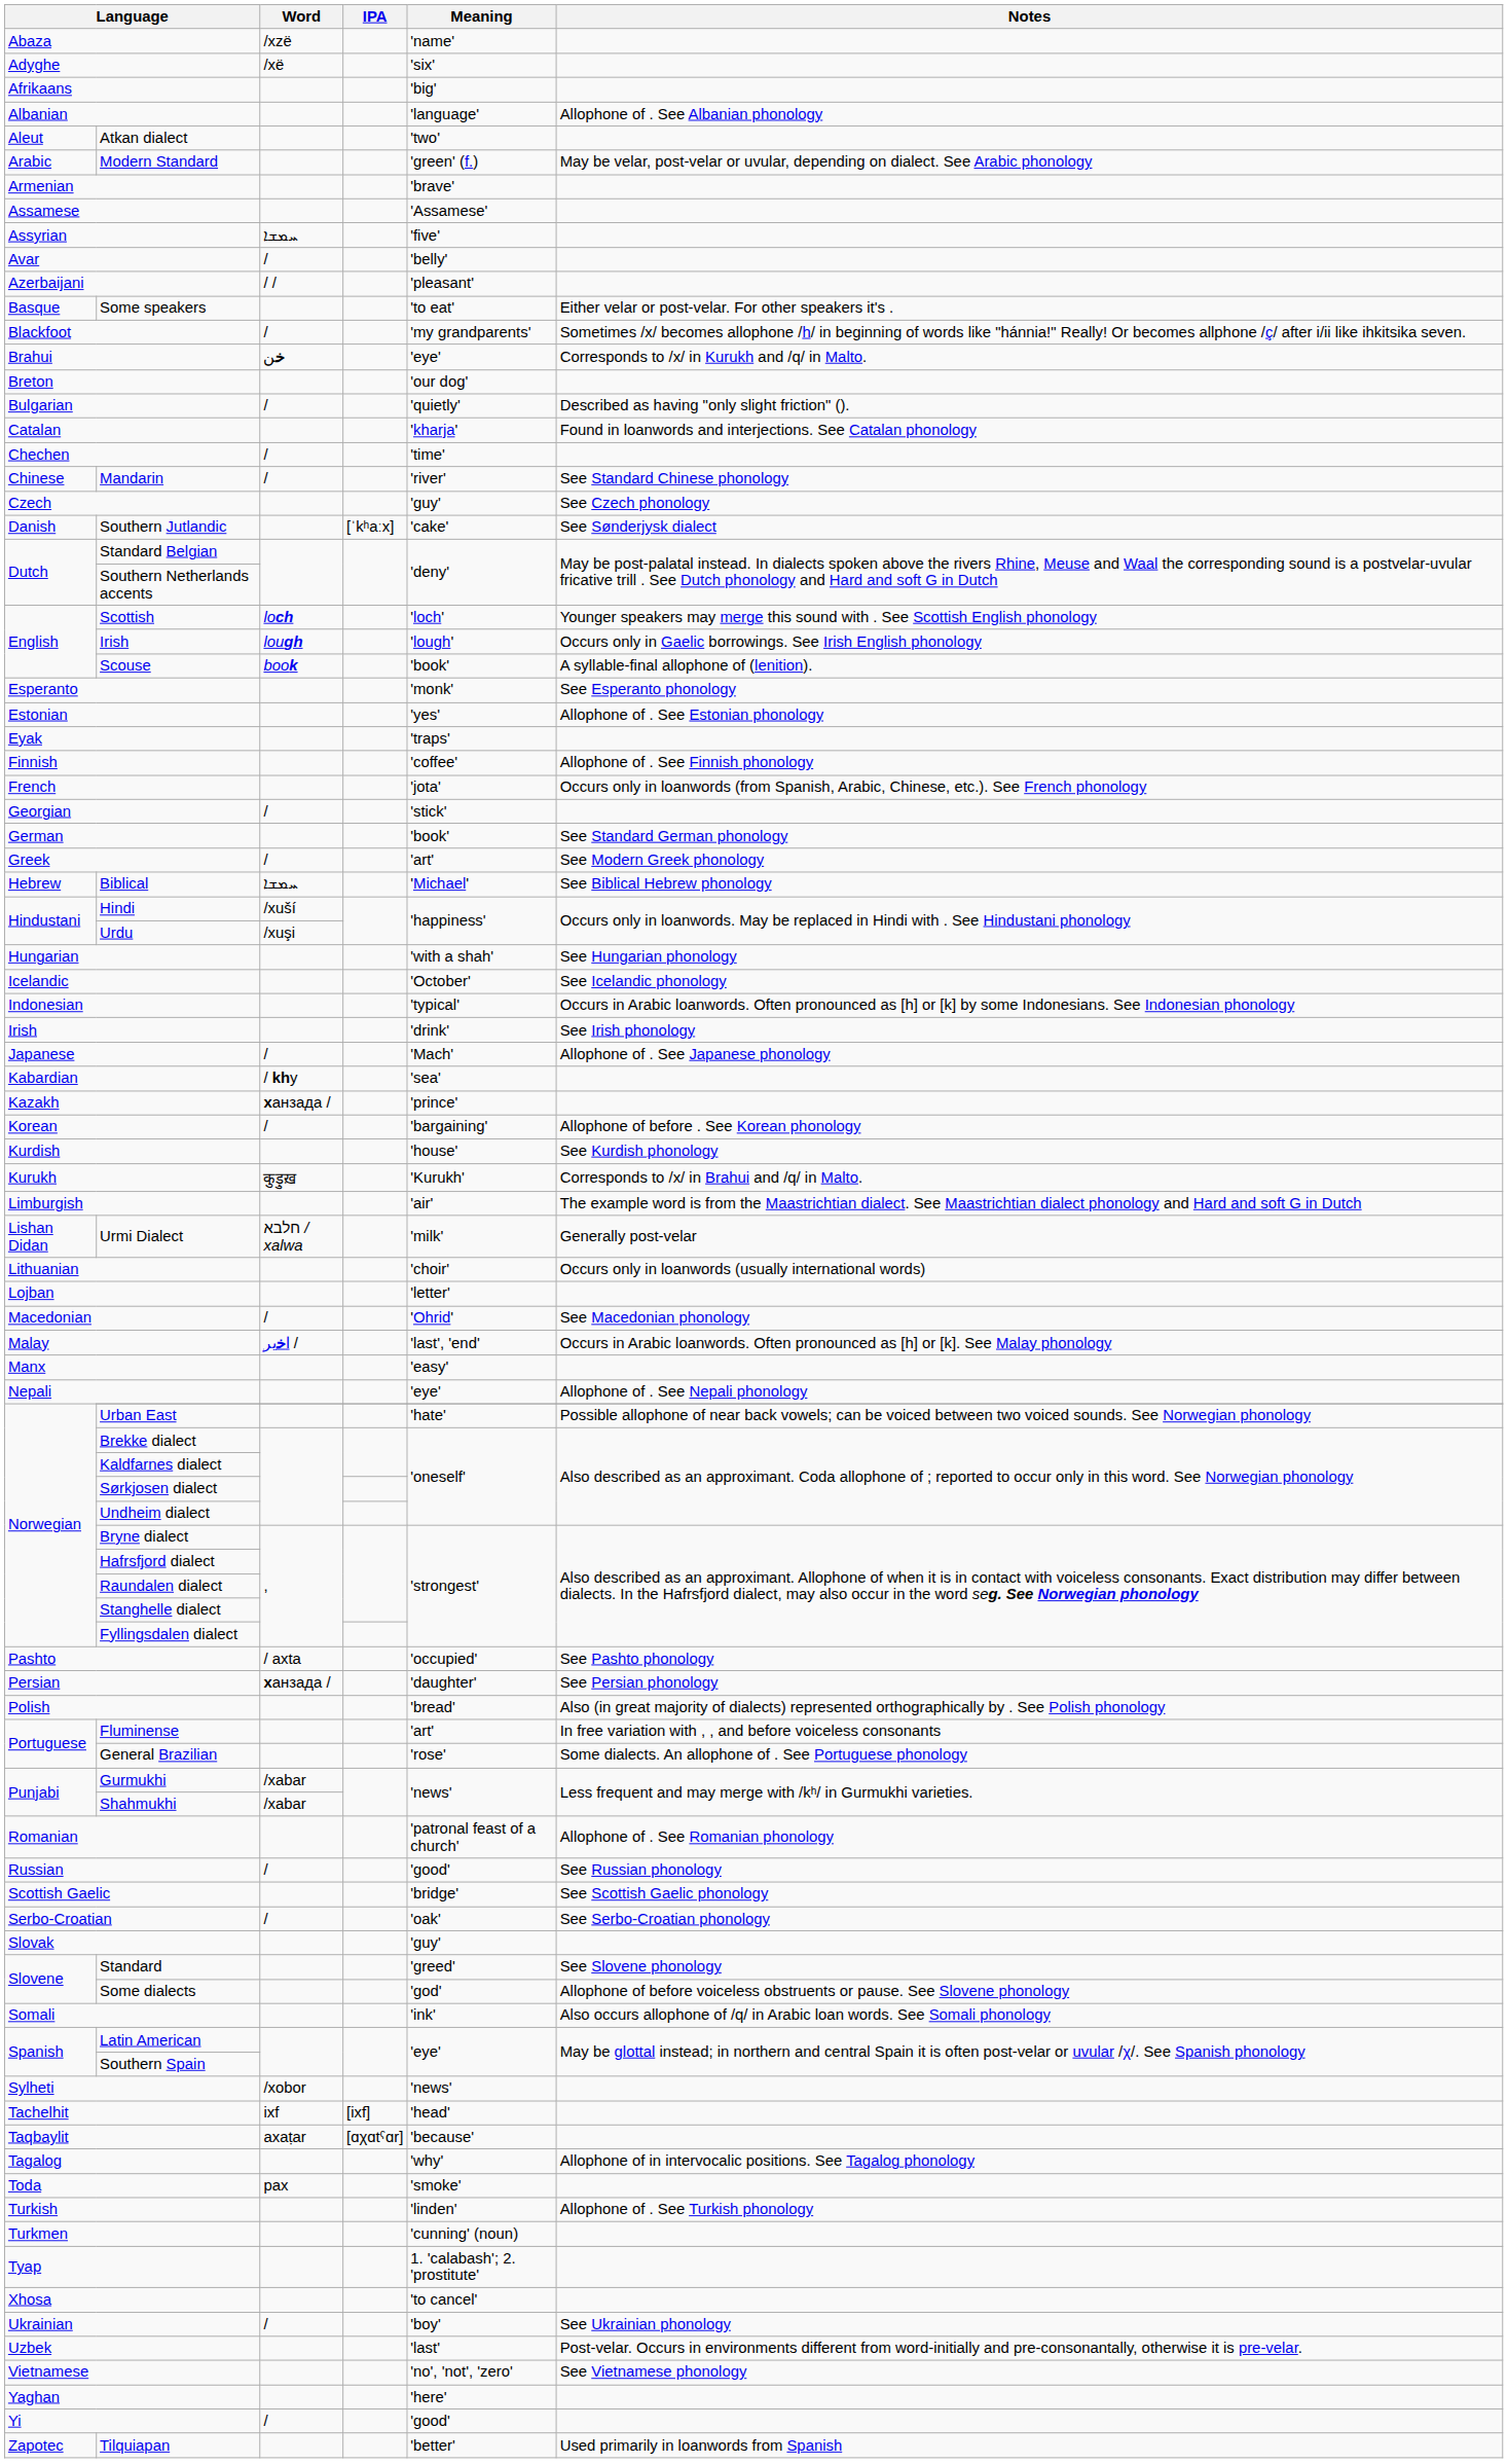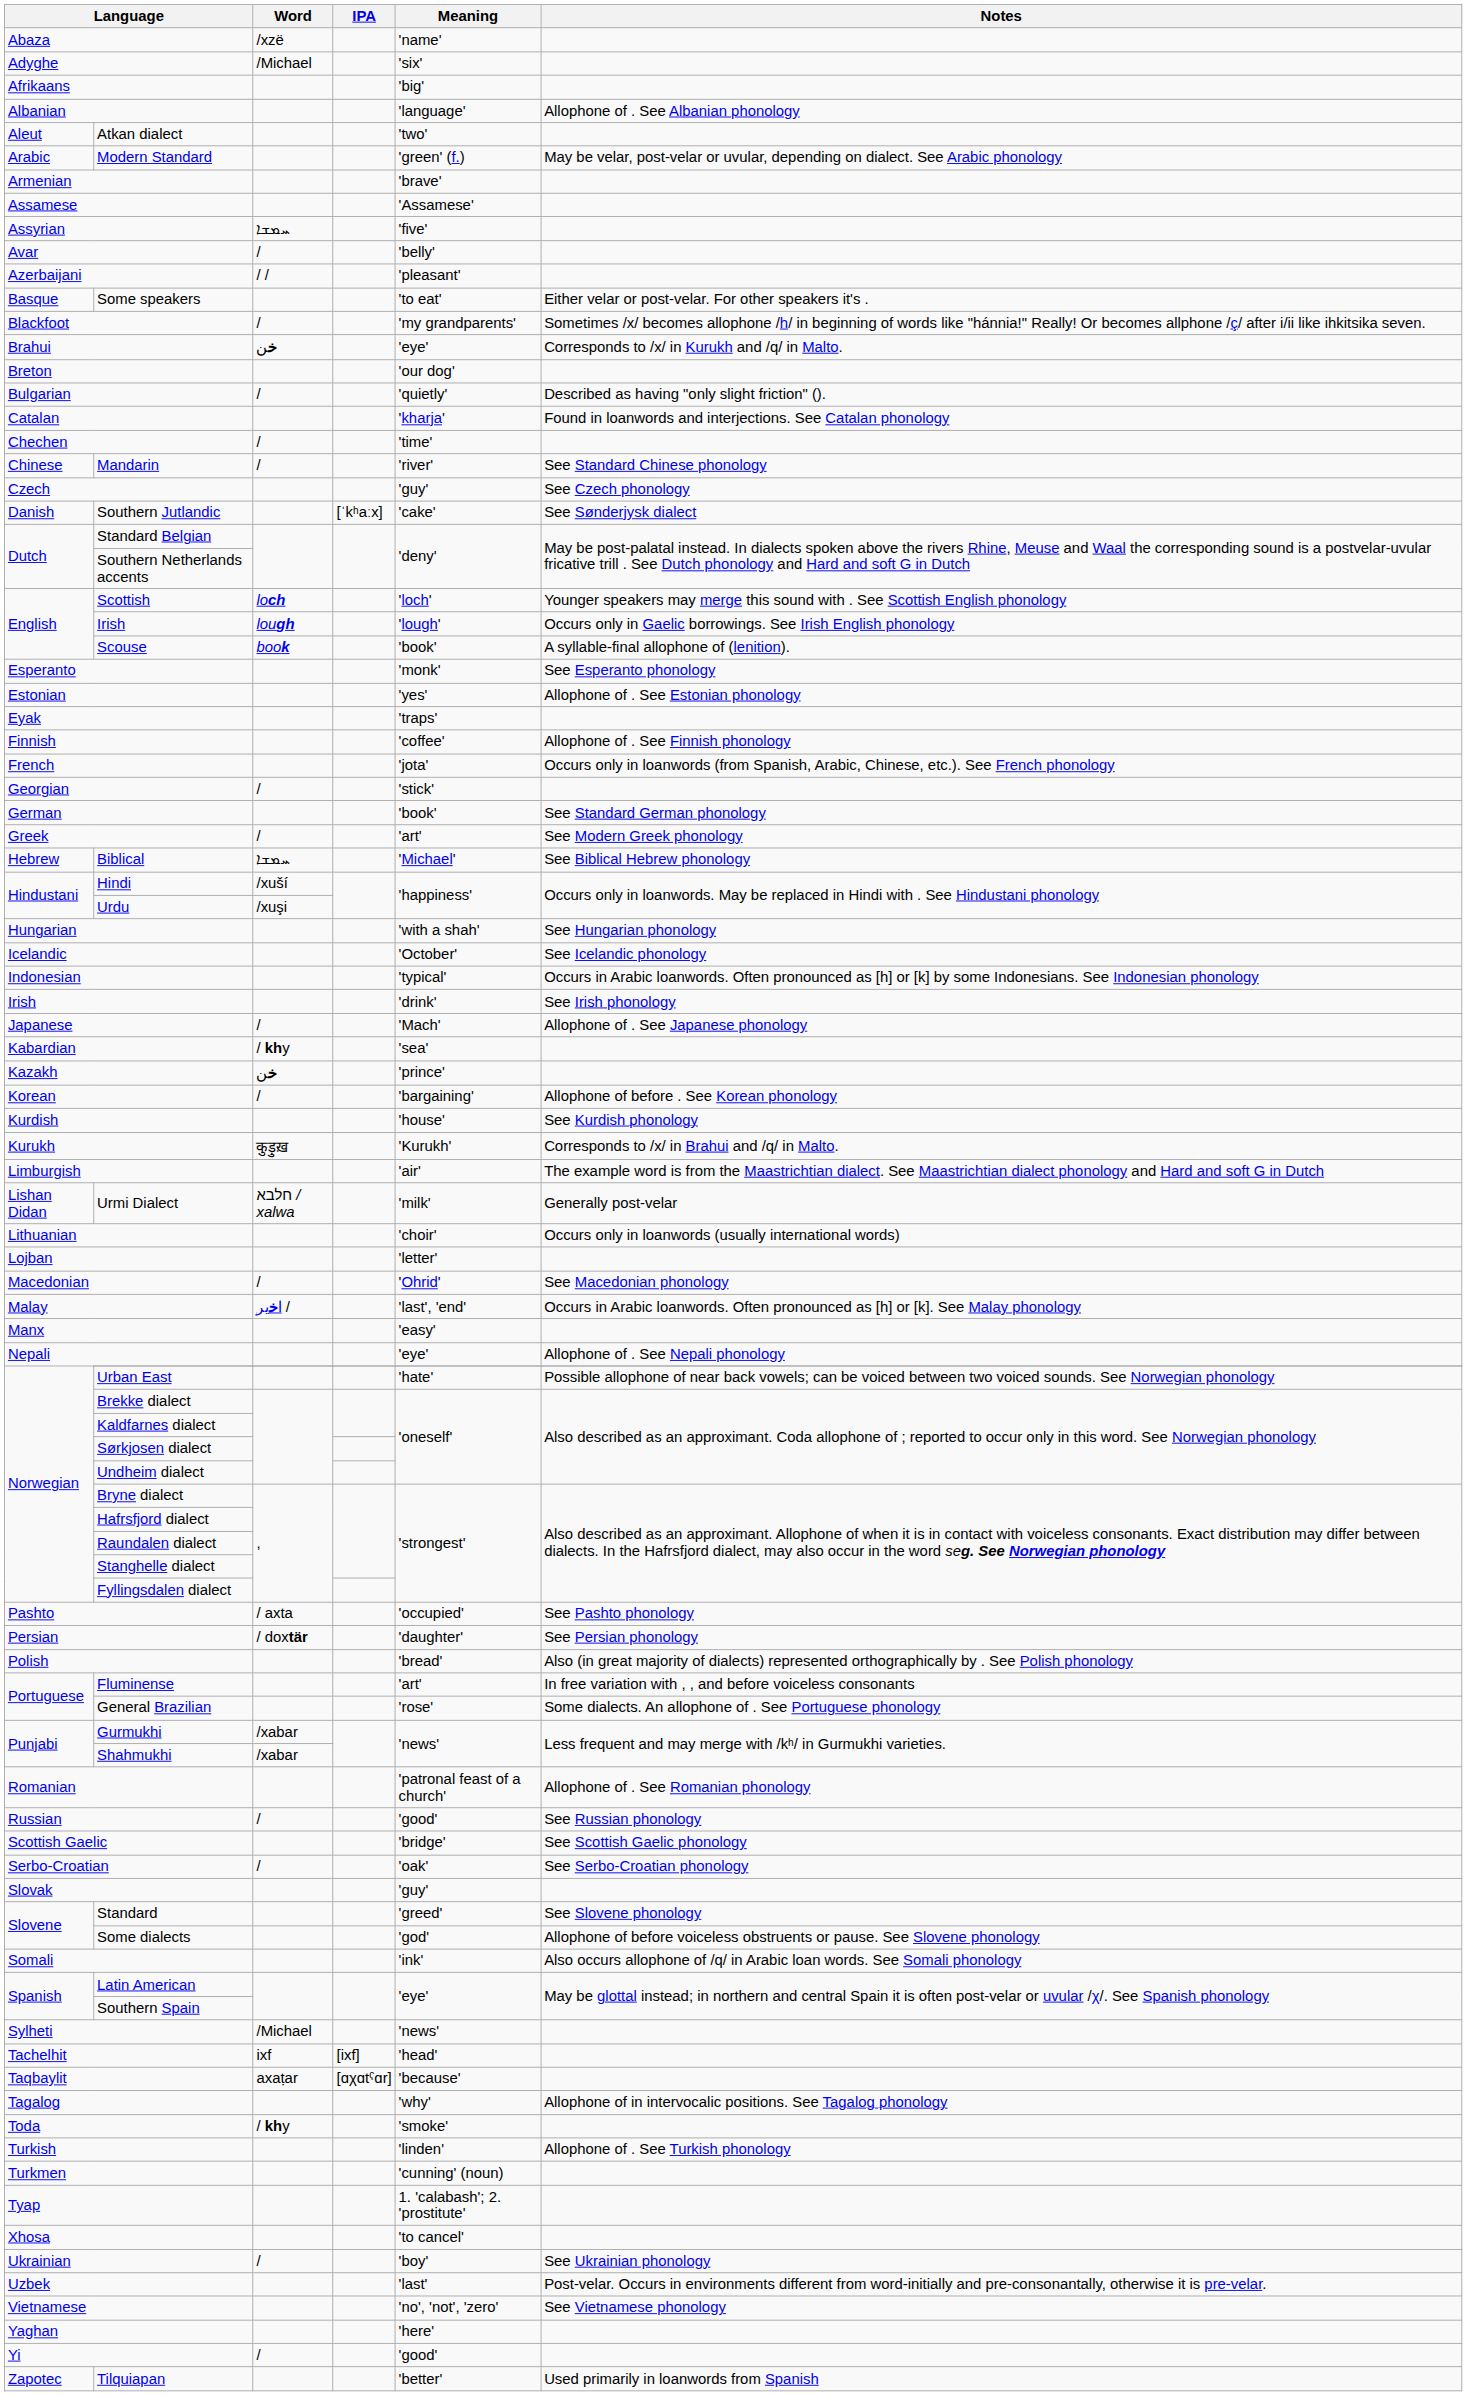Adyghe | Word: /xë -> /Michael
Kazakh | Word: ханзада / -> ﺧﻦ
Persian | Word: ханзада / -> / doxtär
Sylheti | Word: /xobor -> /Michael
Toda | Word: pax -> / khy
